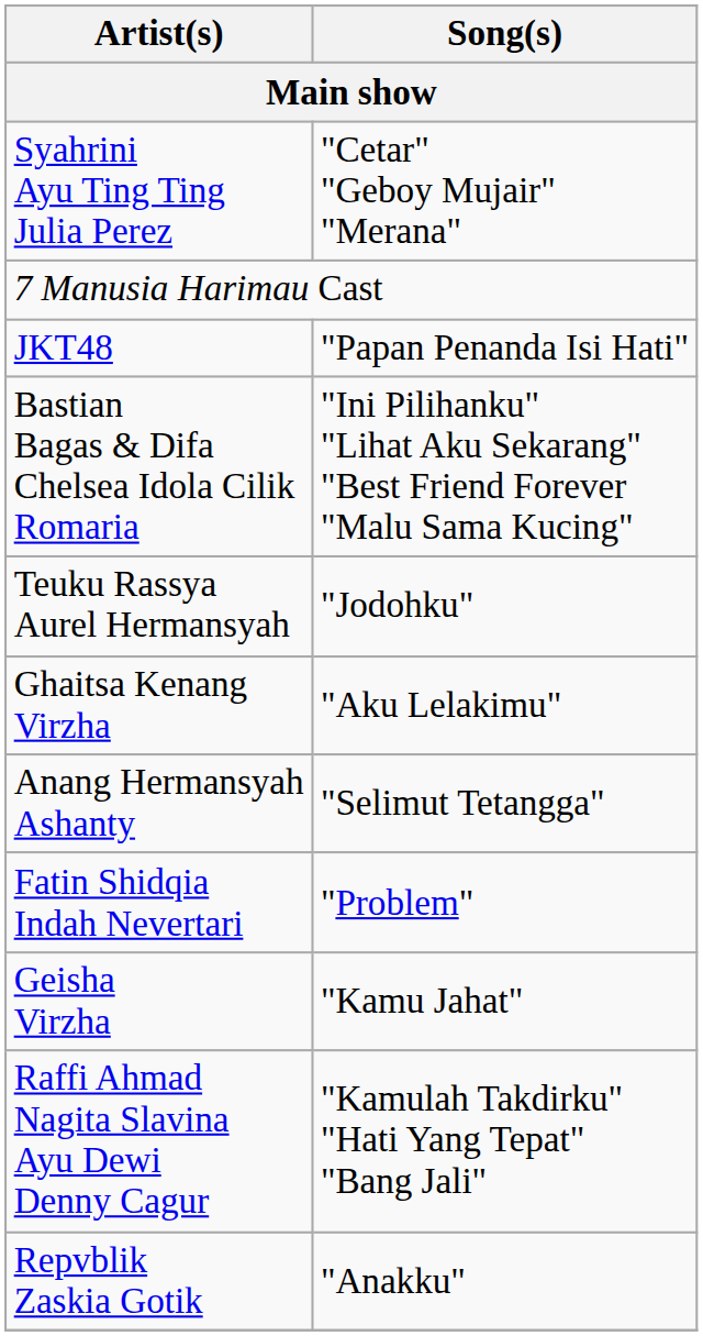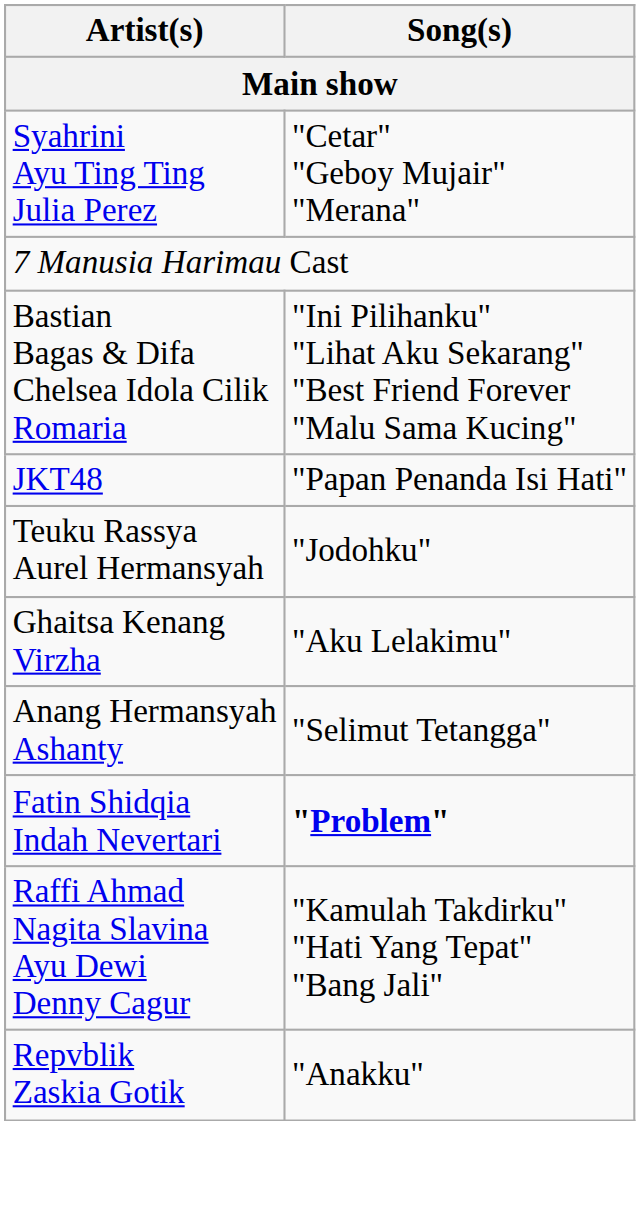rows swapped: Bastian Bagas & Difa Chelsea Idola Cilik Romaria <-> JKT48
Fatin Shidqia Indah Nevertari | Song(s): normal -> bold
- row: Geisha Virzha | "Kamu Jahat"
